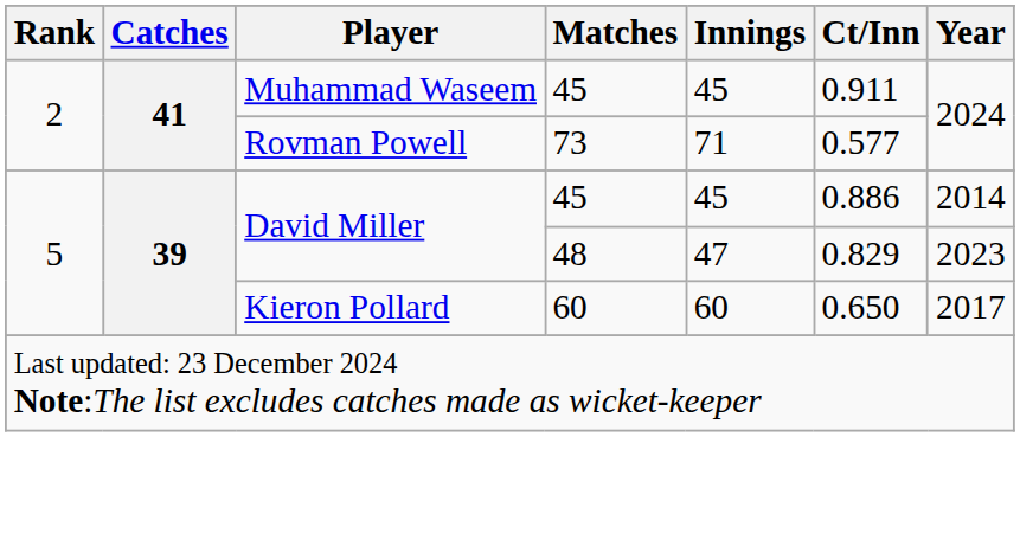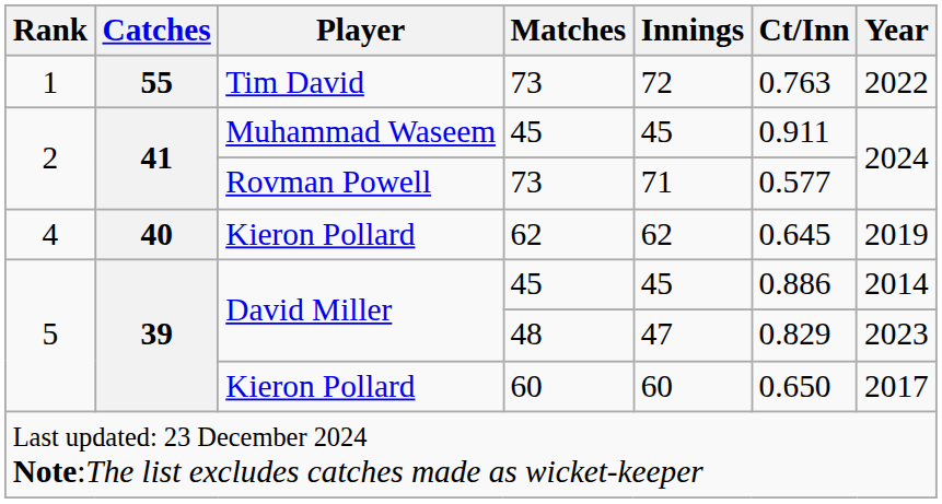+ row: 1 | 55 | Tim David | 73 | 72 | 0.763 | 2022
+ row: 4 | 40 | Kieron Pollard | 62 | 62 | 0.645 | 2019
